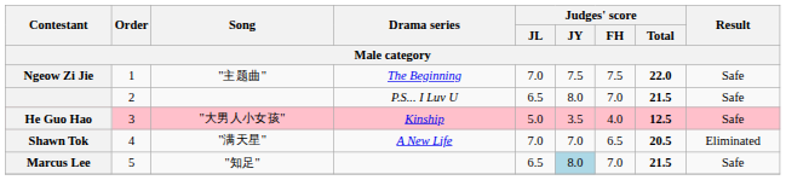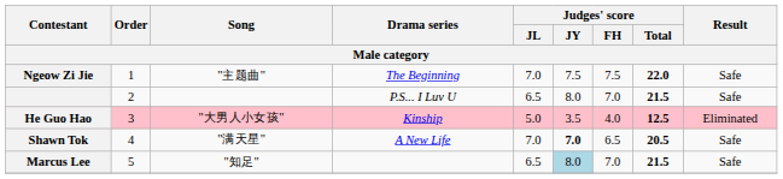He Guo Hao | Result: Safe -> Eliminated
Shawn Tok | Judges' score / JY: normal -> bold
Shawn Tok | Result: Eliminated -> Safe
